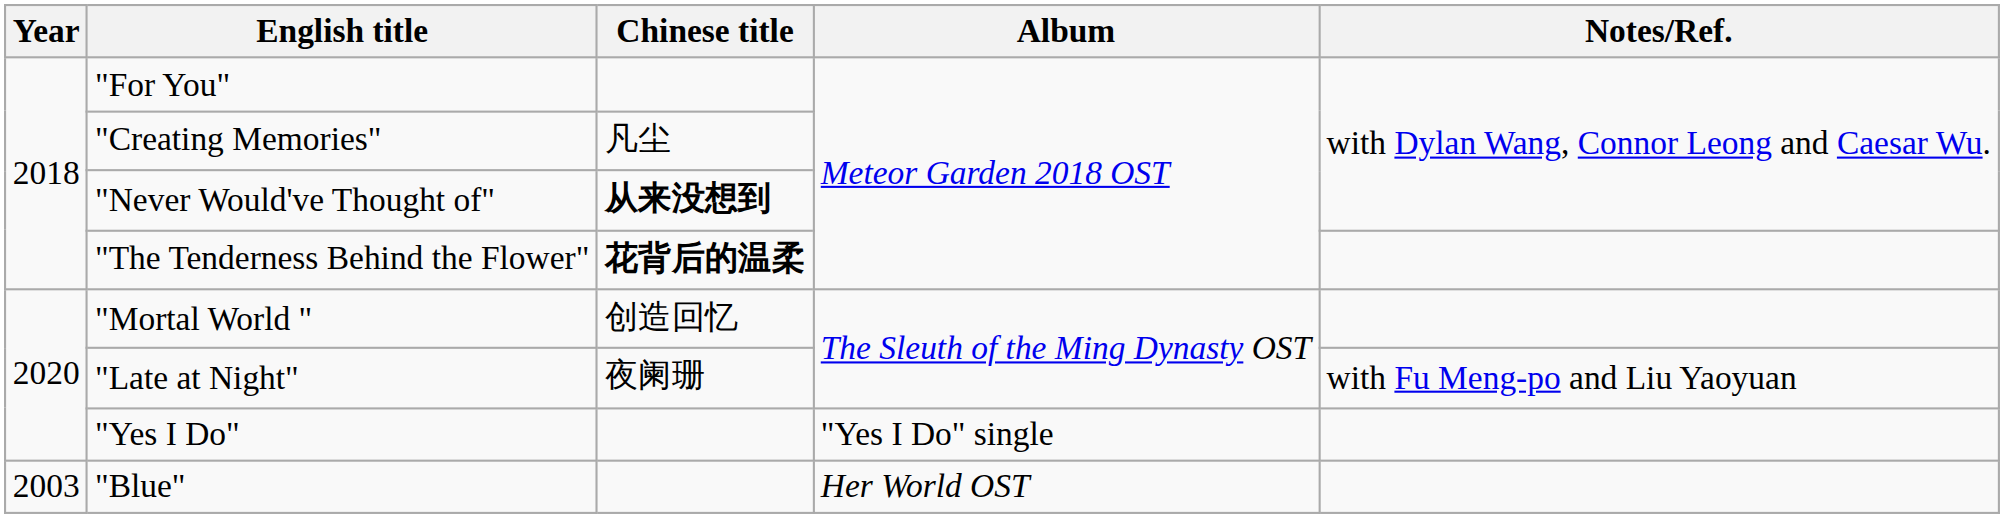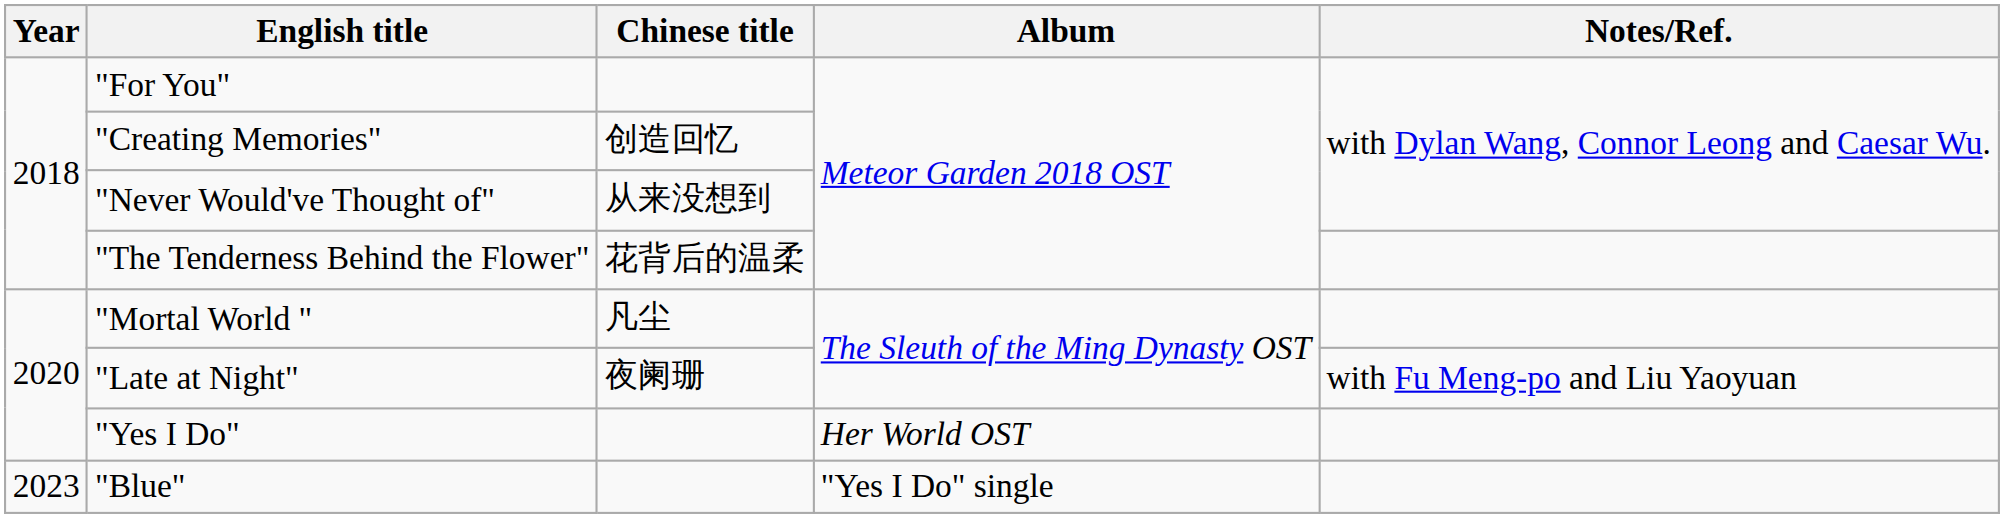"Creating Memories" | Chinese title: 凡尘 -> 创造回忆
"Never Would've Thought of" | Chinese title: bold -> normal
"The Tenderness Behind the Flower" | Chinese title: bold -> normal
"Mortal World " | Chinese title: 创造回忆 -> 凡尘
"Yes I Do" | Album: "Yes I Do" single -> Her World OST
"Blue" | Year: 2003 -> 2023
"Blue" | Album: Her World OST -> "Yes I Do" single
